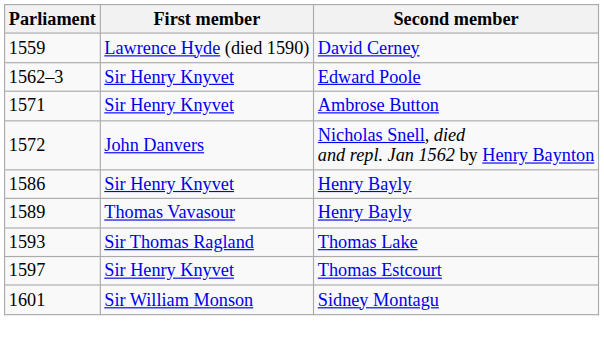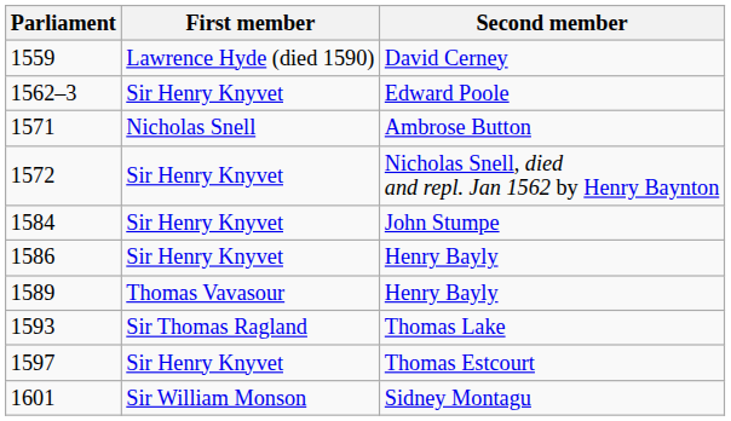Ambrose Button | First member: Sir Henry Knyvet -> Nicholas Snell
Nicholas Snell, died and repl. Jan 1562 by Henry Baynton | First member: John Danvers -> Sir Henry Knyvet
+ row: 1584 | Sir Henry Knyvet | John Stumpe
